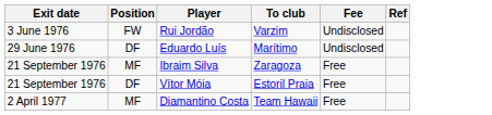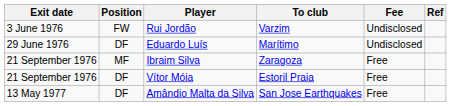- row: 2 April 1977 | MF | Diamantino Costa | Team Hawaii | Free
+ row: 13 May 1977 | DF | Amândio Malta da Silva | San Jose Earthquakes | Free
